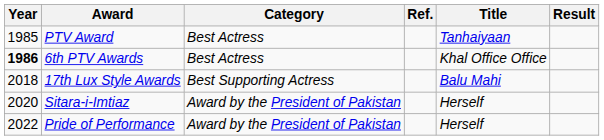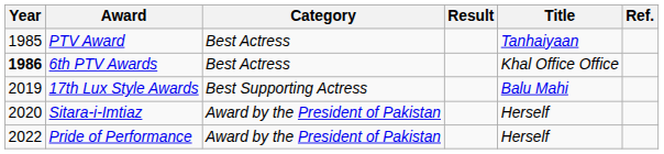columns swapped: Result <-> Ref.
17th Lux Style Awards | Year: 2018 -> 2019
